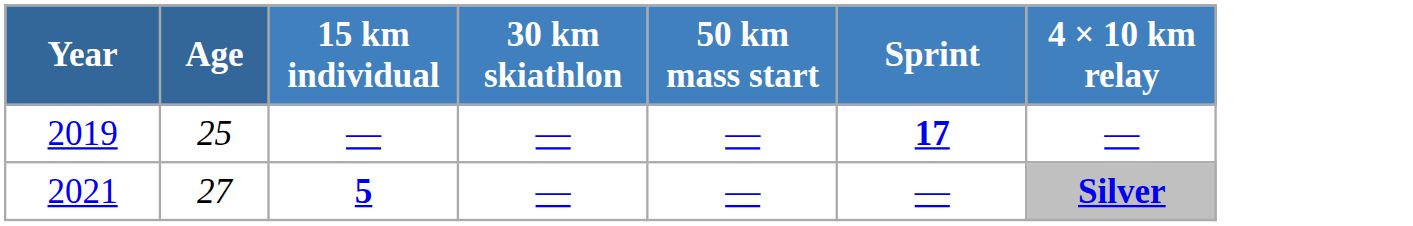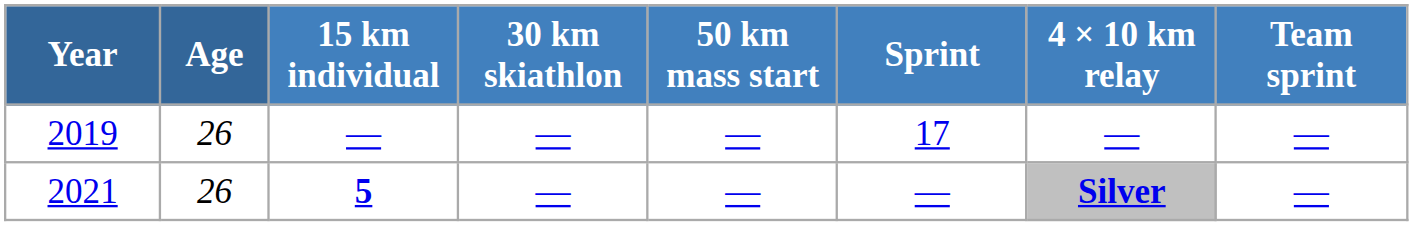+ column: Team sprint | — | —
2019 | Age: 25 -> 26
2019 | Sprint: bold -> normal
2021 | Age: 27 -> 26
